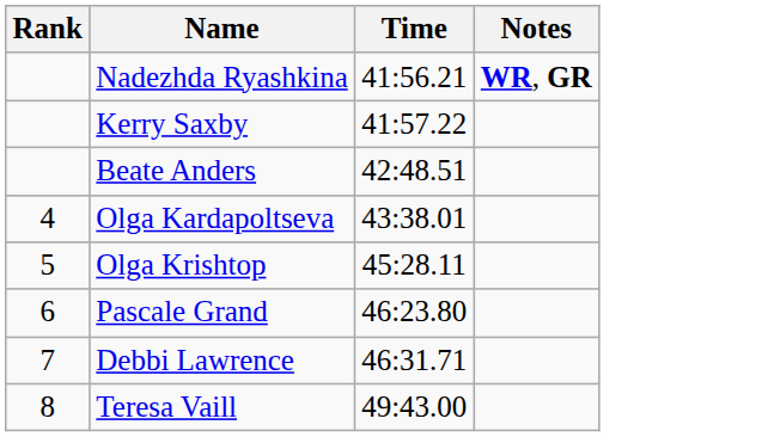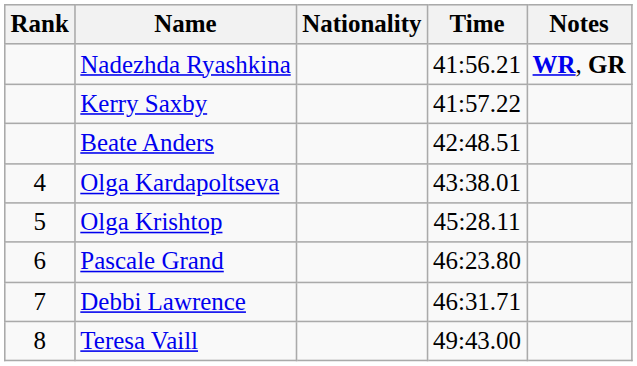+ column: Nationality
